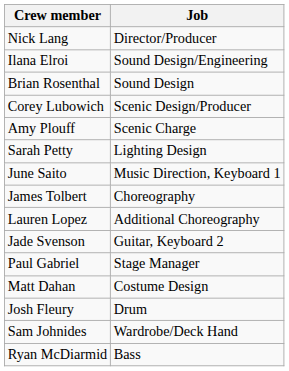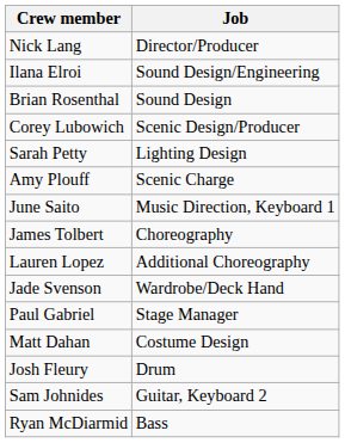rows swapped: Amy Plouff <-> Sarah Petty
Jade Svenson | Job: Guitar, Keyboard 2 -> Wardrobe/Deck Hand
Sam Johnides | Job: Wardrobe/Deck Hand -> Guitar, Keyboard 2
